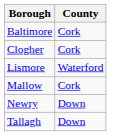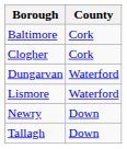+ row: Dungarvan | Waterford
- row: Mallow | Cork
